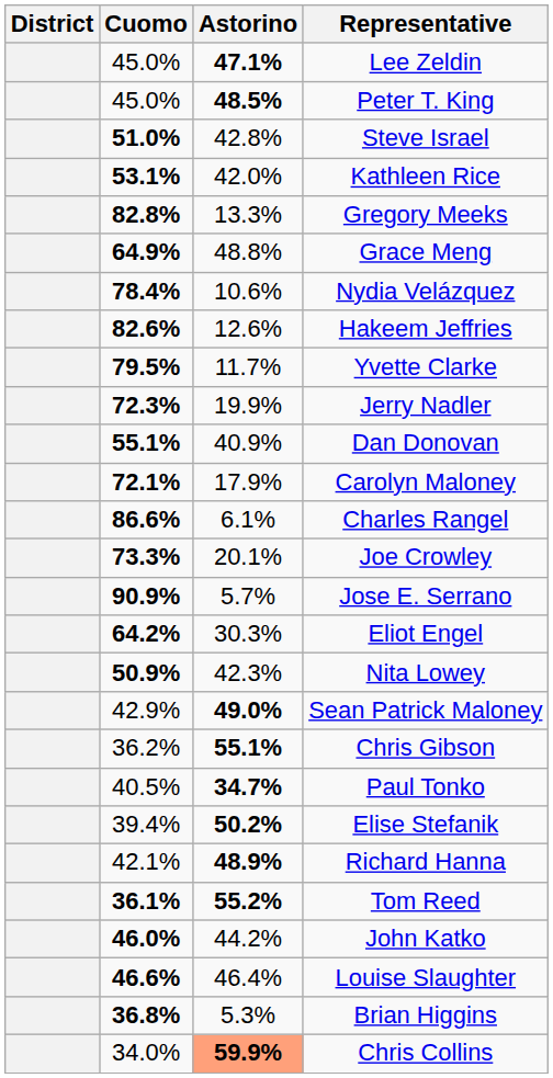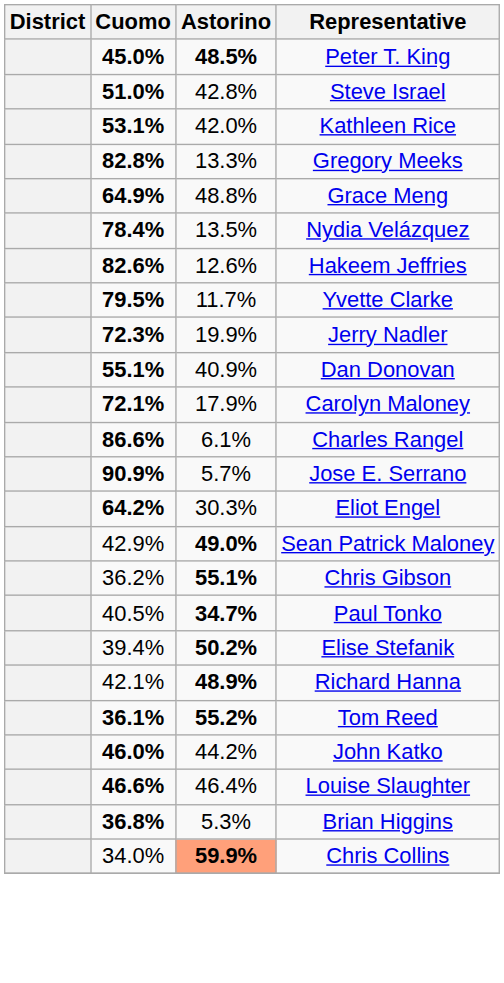- row: 45.0% | 47.1% | Lee Zeldin
Peter T. King | Cuomo: normal -> bold
Nydia Velázquez | Astorino: 10.6% -> 13.5%
- row: 73.3% | 20.1% | Joe Crowley
- row: 50.9% | 42.3% | Nita Lowey
